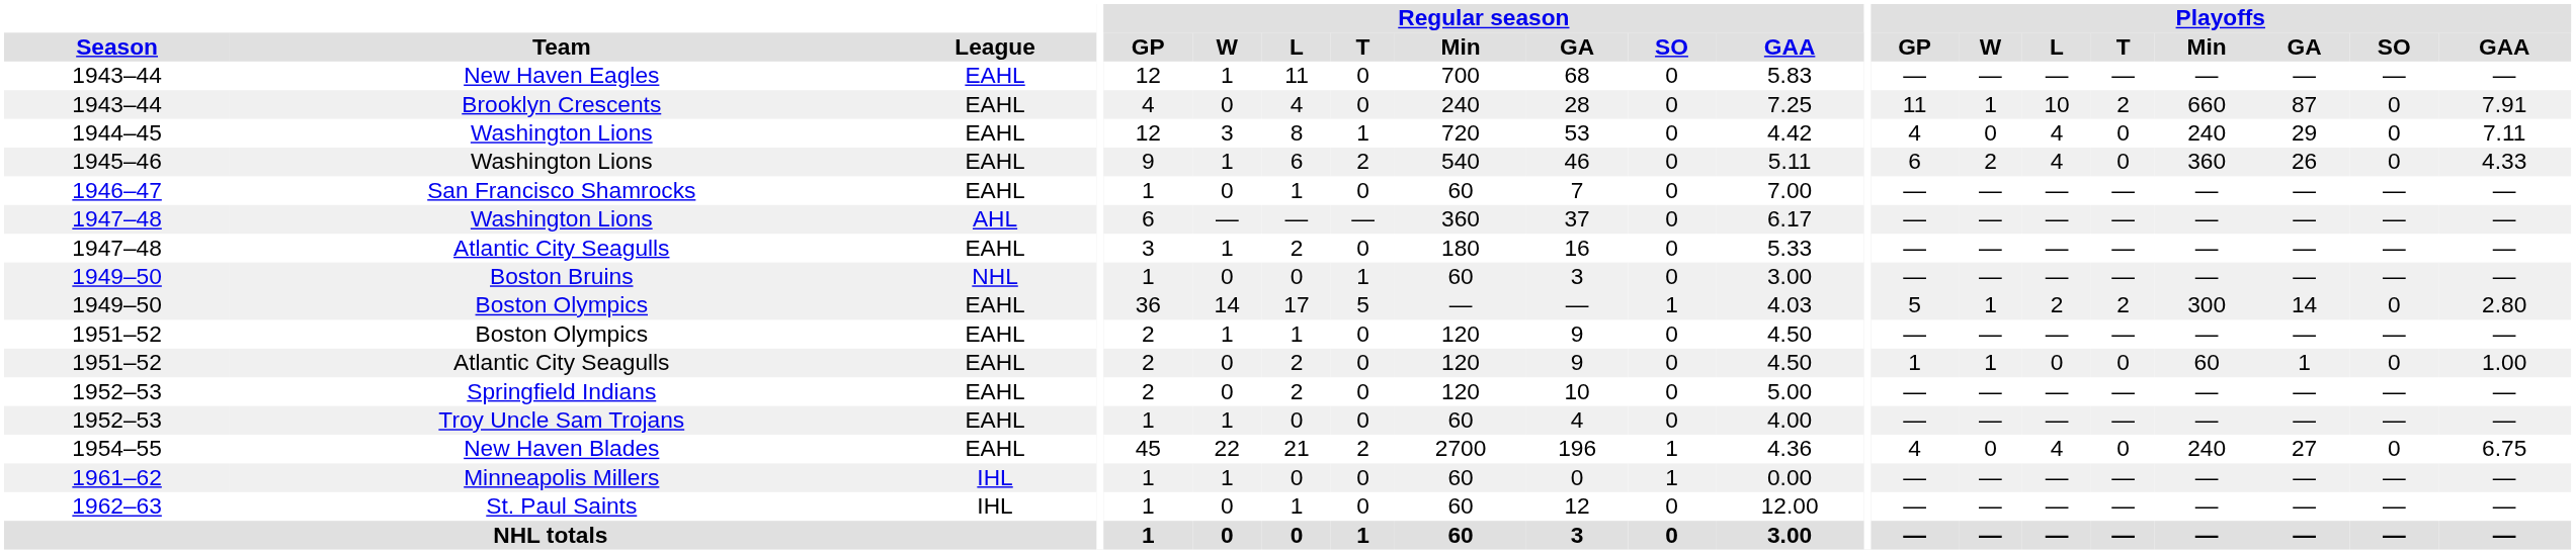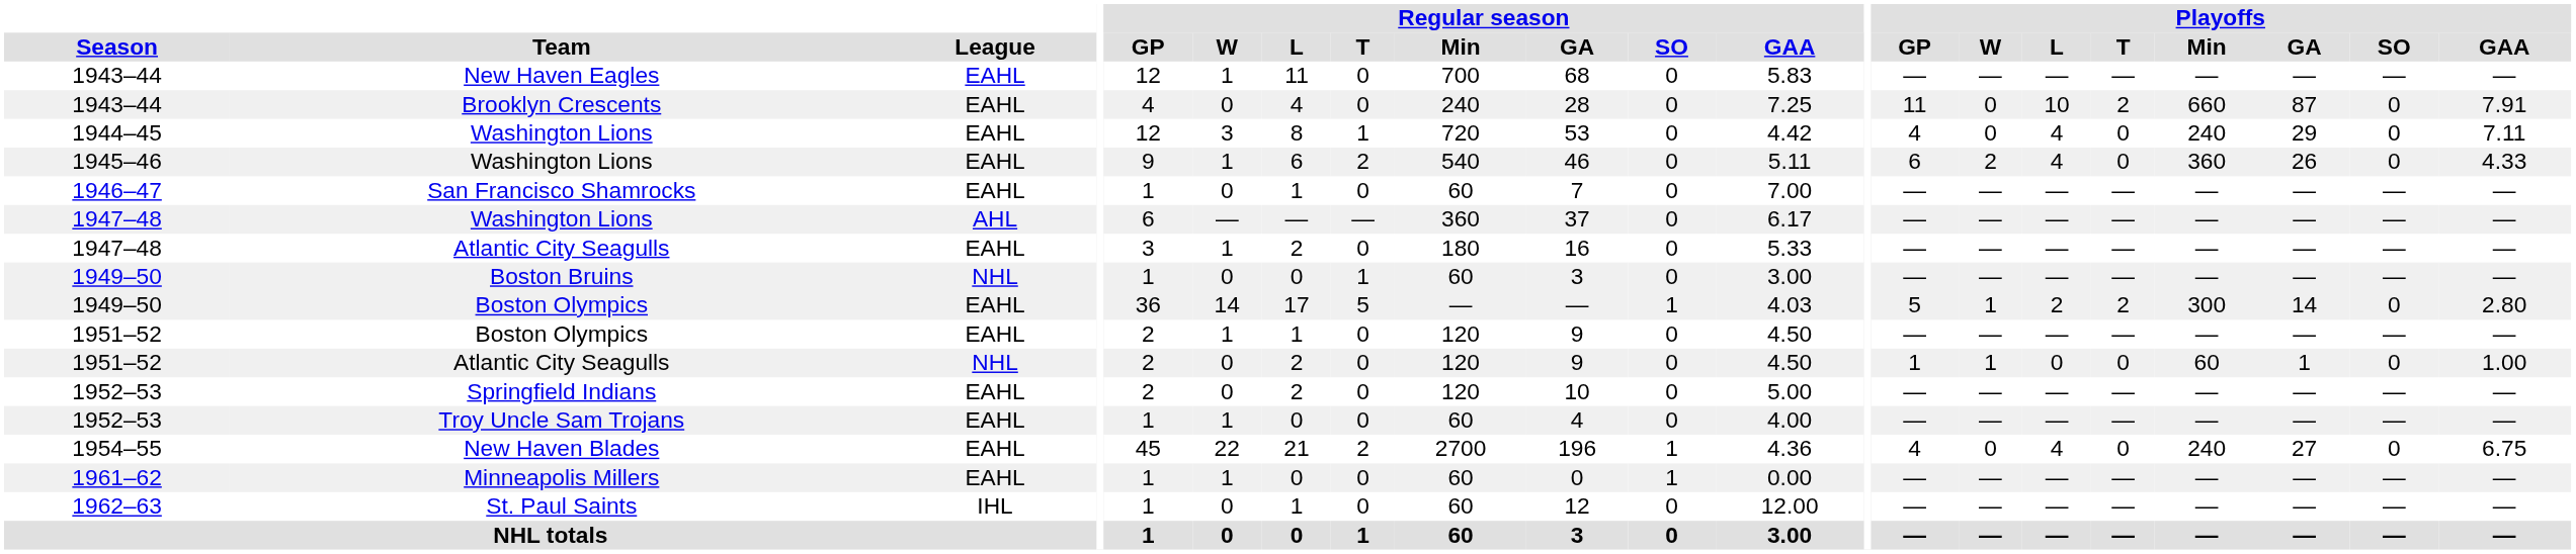Brooklyn Crescents | Playoffs / W: 1 -> 0
1951–52 / Atlantic City Seagulls | League: EAHL -> NHL
Minneapolis Millers | League: IHL -> EAHL
